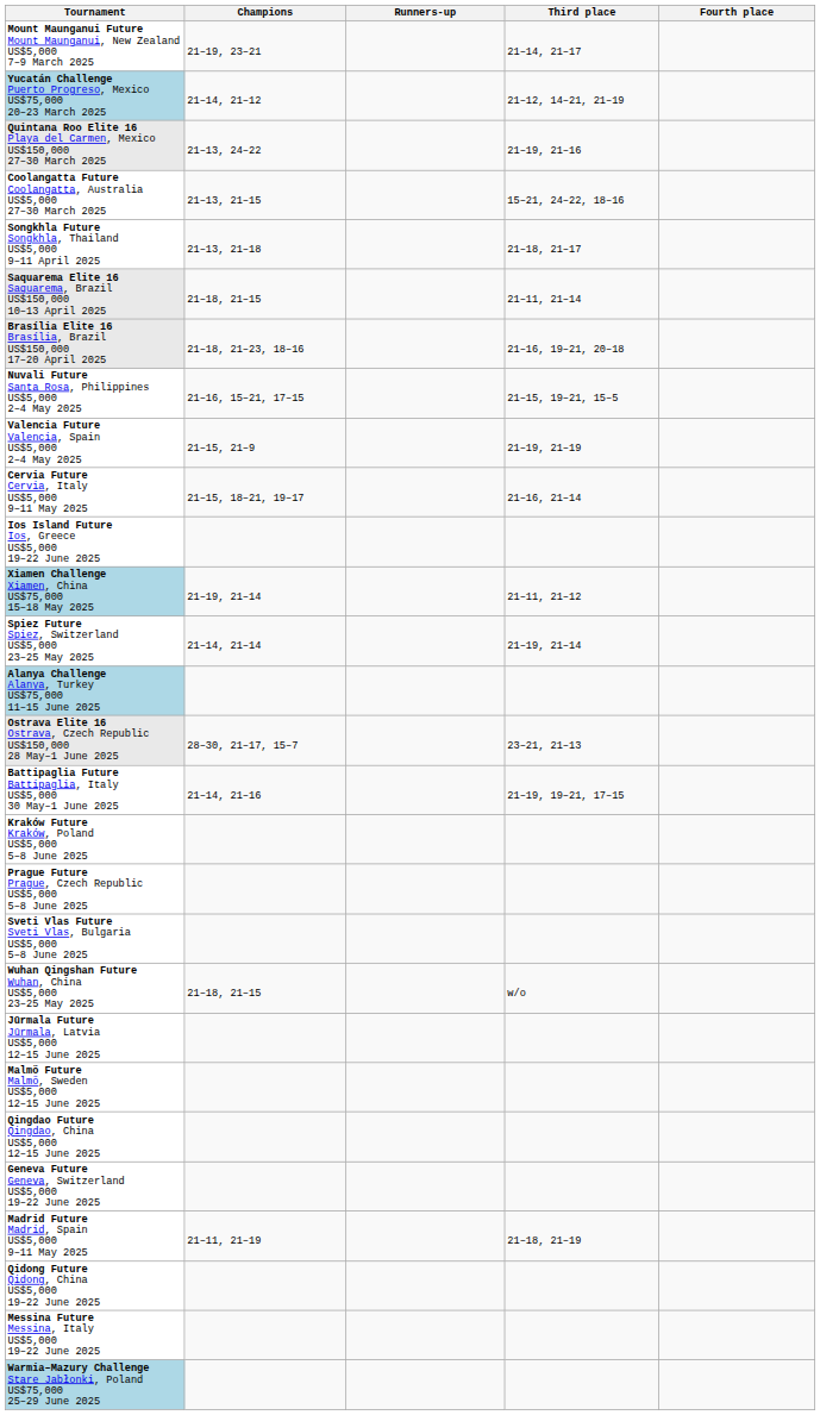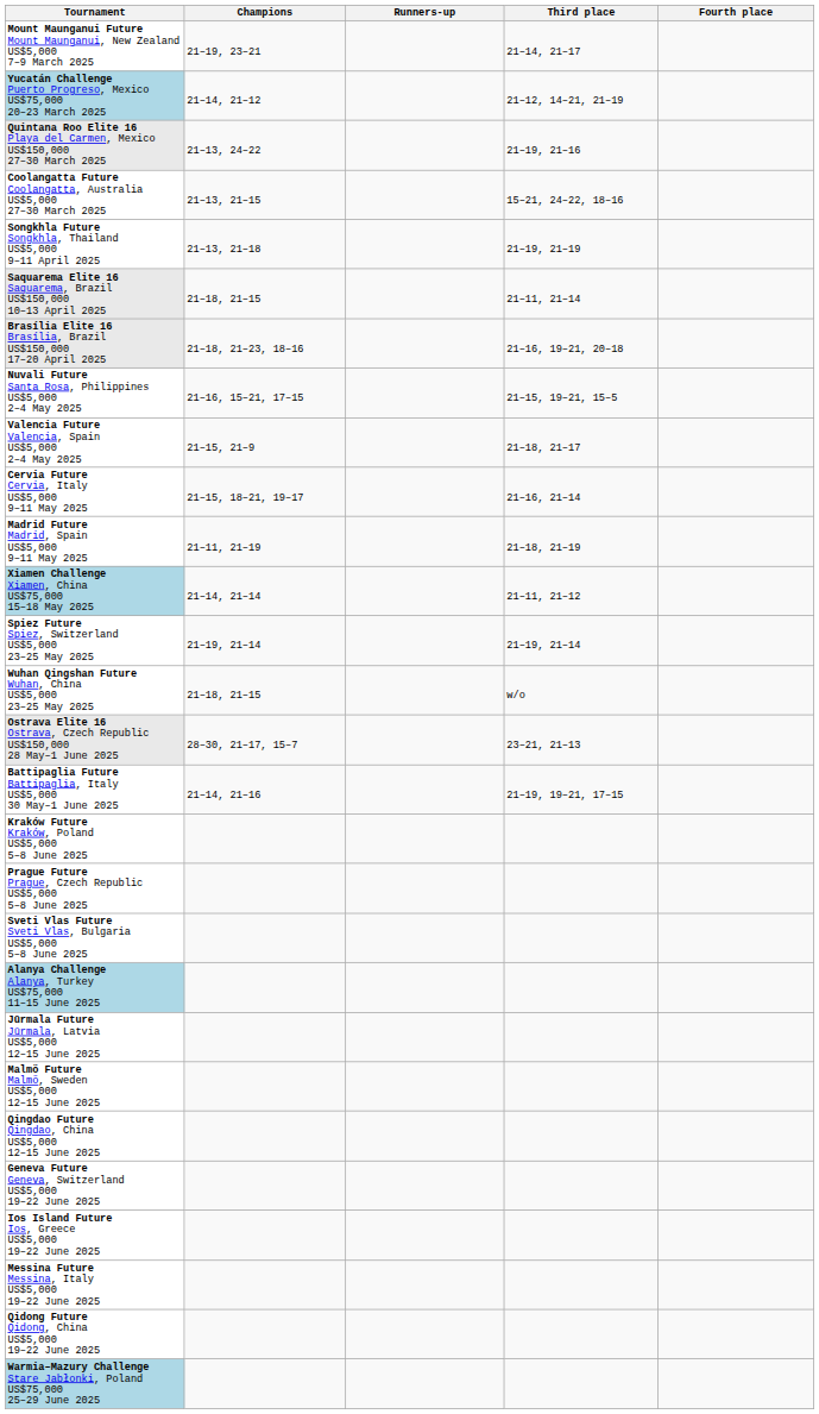Songkhla Future Songkhla, Thailand US$5,000 9–11 April 2025 | Third place: 21–18, 21–17 -> 21–19, 21–19
Valencia Future Valencia, Spain US$5,000 2–4 May 2025 | Third place: 21–19, 21–19 -> 21–18, 21–17
rows swapped: Madrid Future Madrid, Spain US$5,000 9–11 May 2025 <-> Ios Island Future Ios, Greece US$5,000 19–22 June 2025
Xiamen Challenge Xiamen, China US$75,000 15–18 May 2025 | Champions: 21–19, 21–14 -> 21–14, 21–14
Spiez Future Spiez, Switzerland US$5,000 23–25 May 2025 | Champions: 21–14, 21–14 -> 21–19, 21–14
rows swapped: Wuhan Qingshan Future Wuhan, China US$5,000 23–25 May 2025 <-> Alanya Challenge Alanya, Turkey US$75,000 11–15 June 2025
rows swapped: Messina Future Messina, Italy US$5,000 19–22 June 2025 <-> Qidong Future Qidong, China US$5,000 19–22 June 2025
